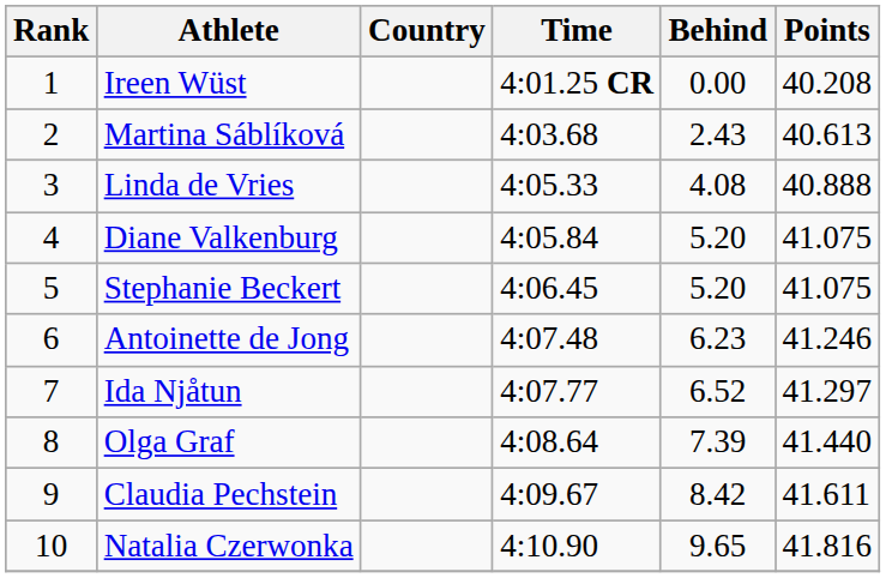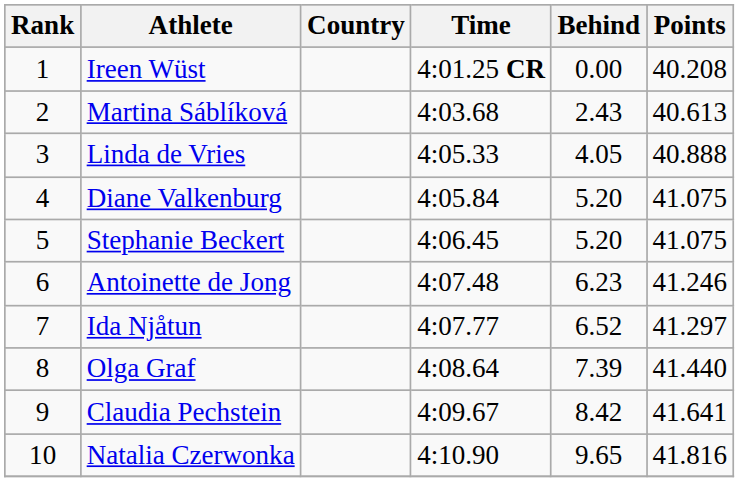Linda de Vries | Behind: 4.08 -> 4.05
Claudia Pechstein | Points: 41.611 -> 41.641
